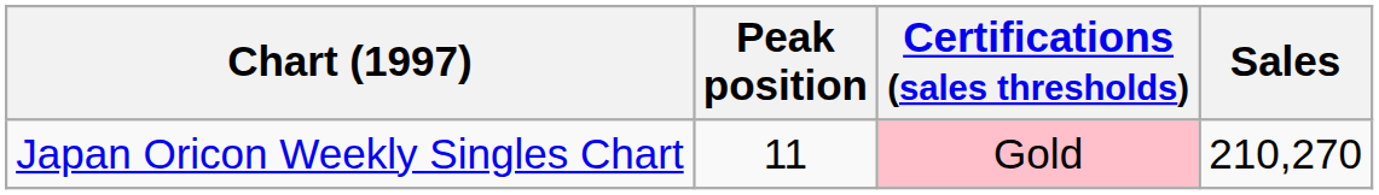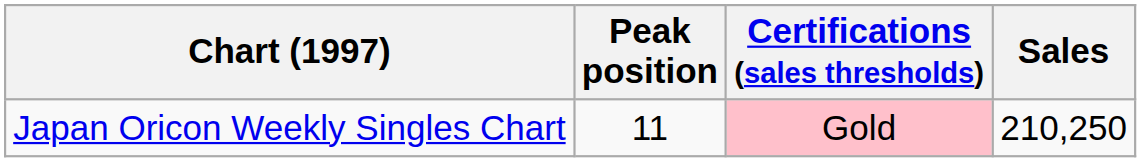Japan Oricon Weekly Singles Chart | Sales: 210,270 -> 210,250
